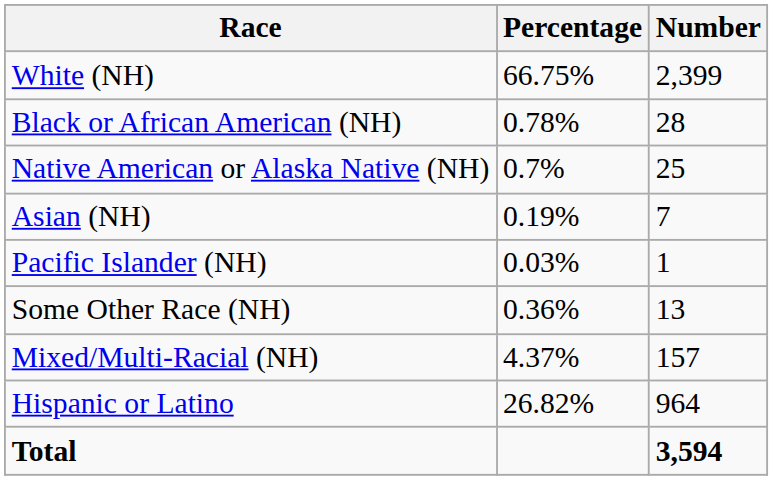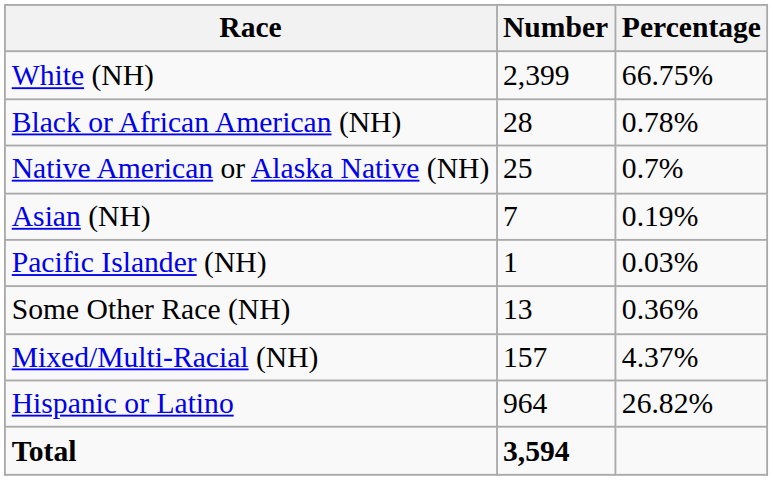columns swapped: Number <-> Percentage
